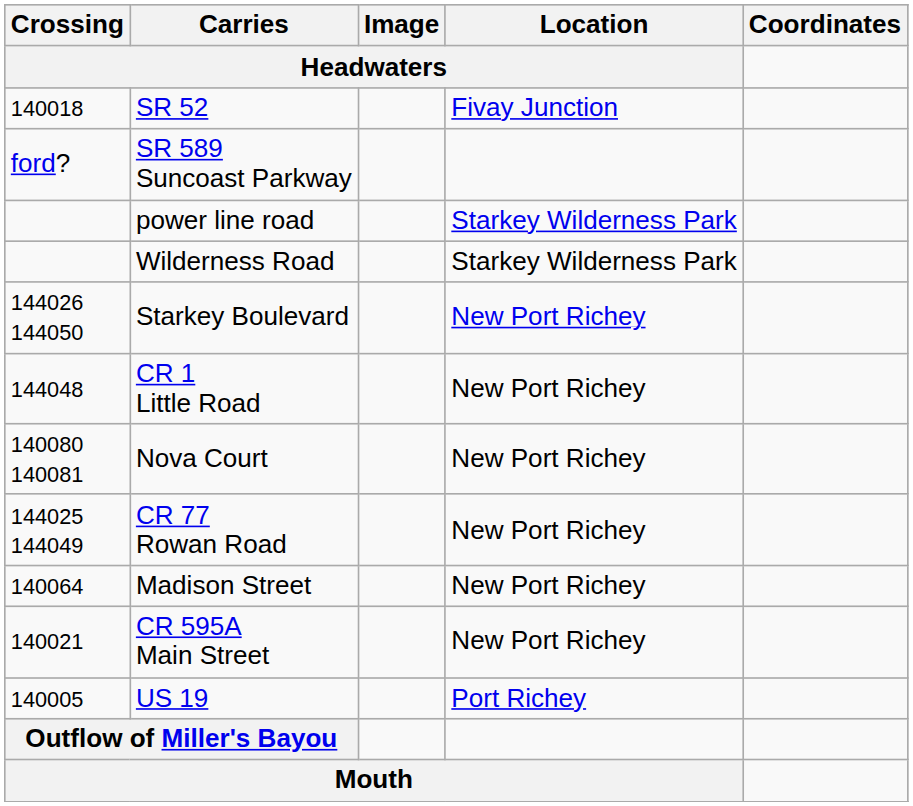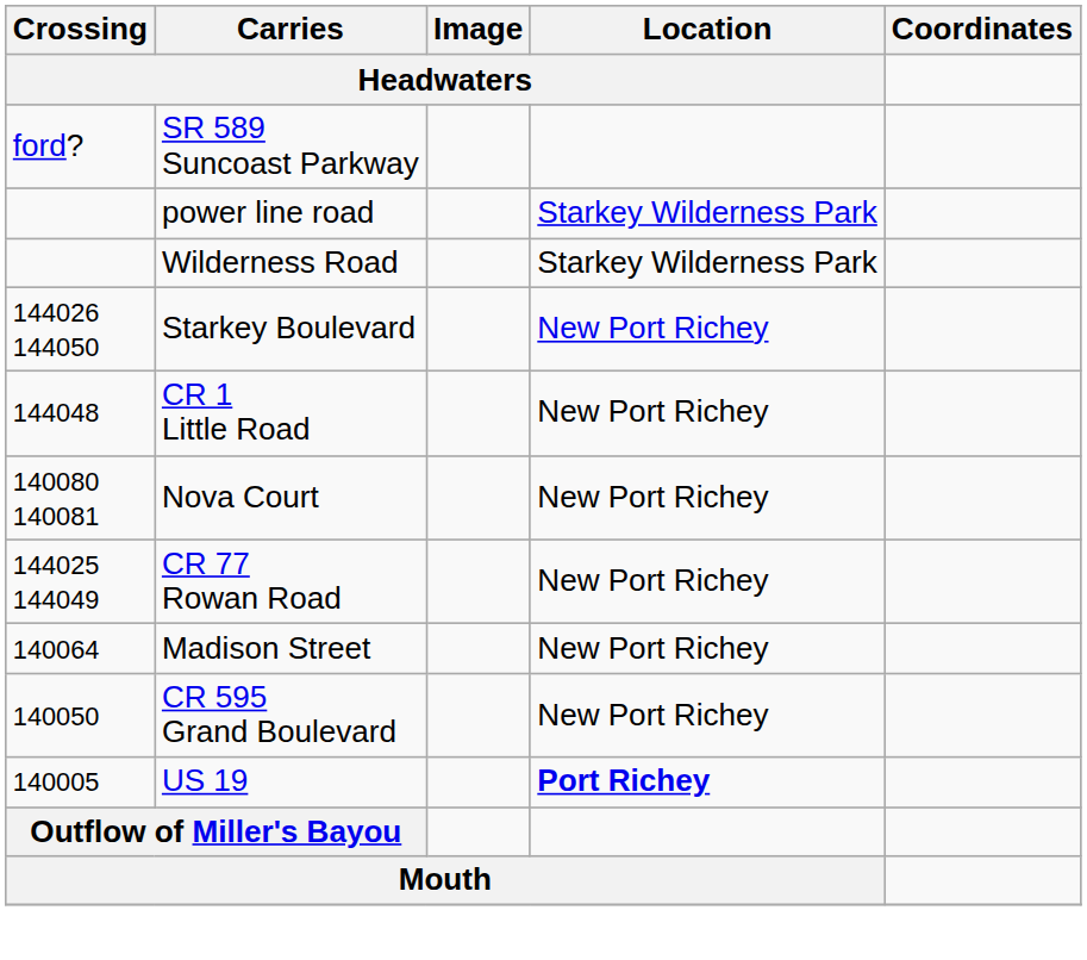- row: 140018 | SR 52 | Fivay Junction
+ row: 140050 | CR 595 Grand Boulevard | New Port Richey
- row: 140021 | CR 595A Main Street | New Port Richey
US 19 | Location: normal -> bold
